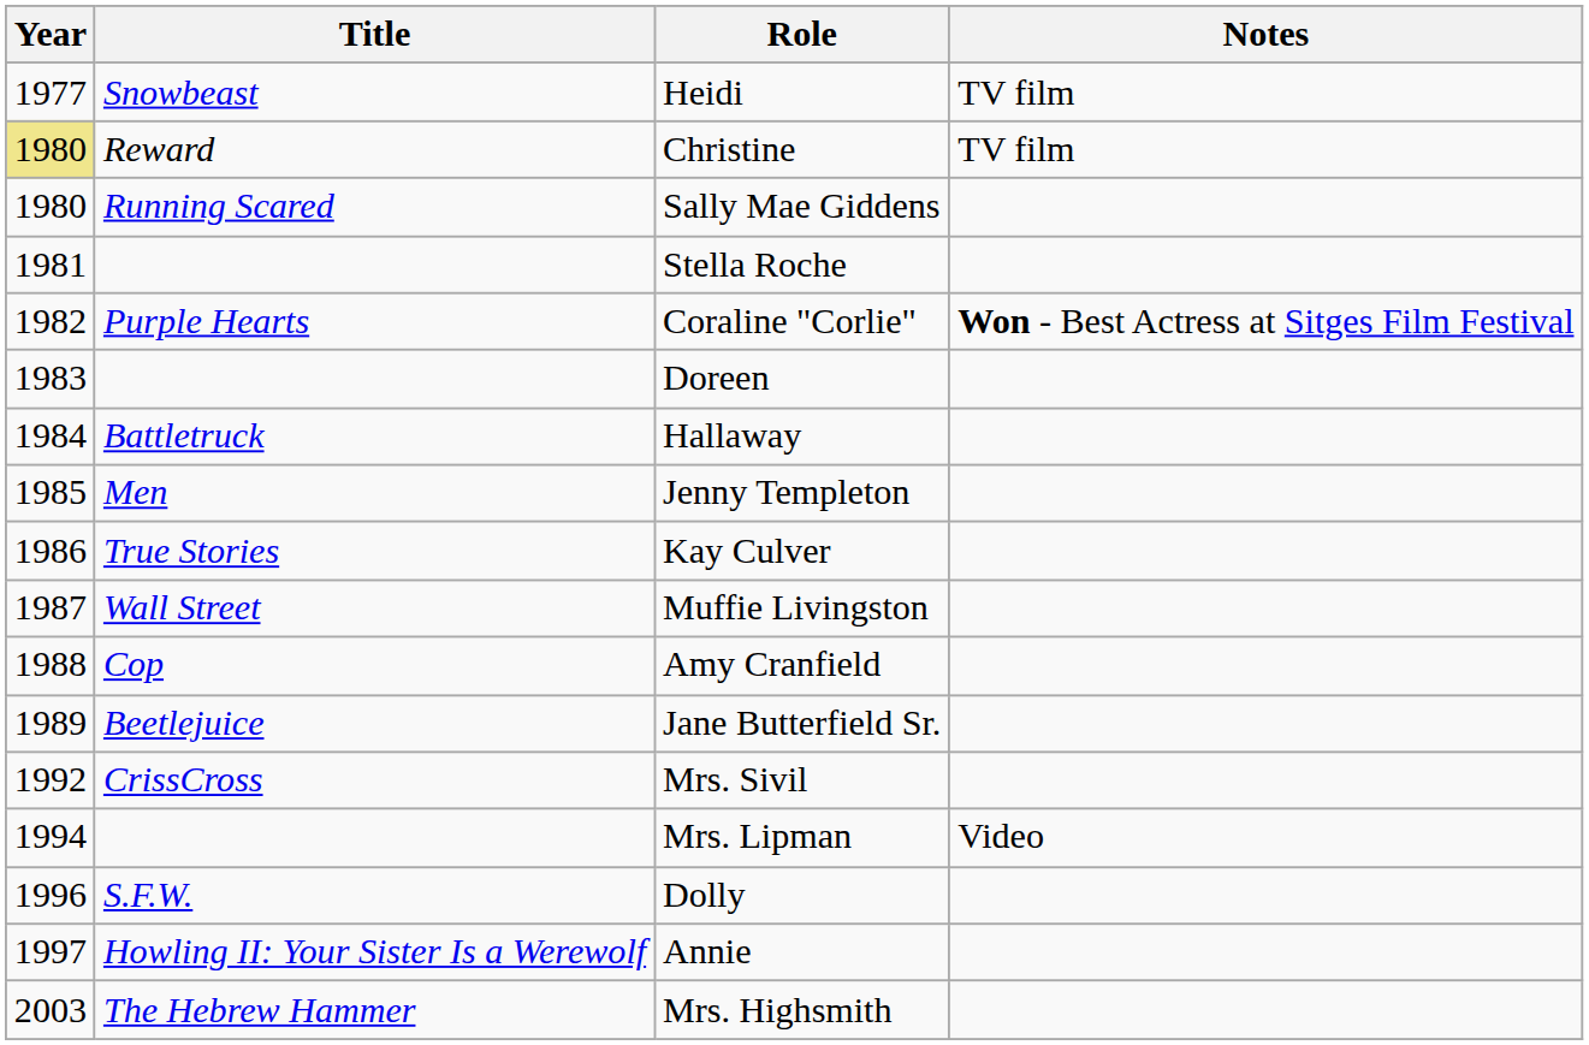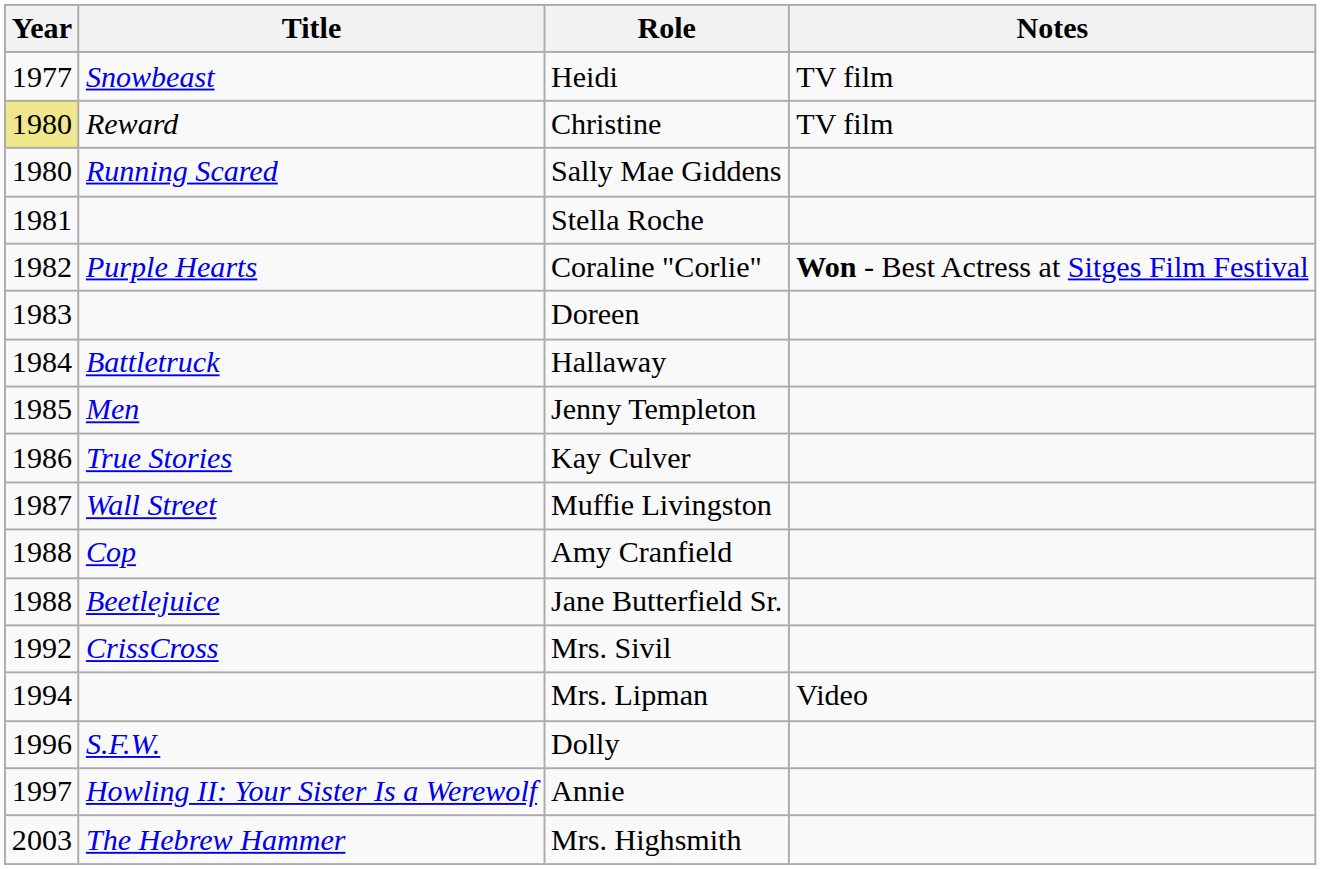Jane Butterfield Sr. | Year: 1989 -> 1988
